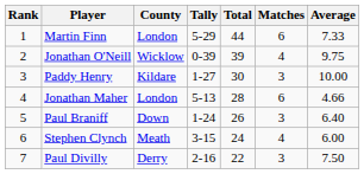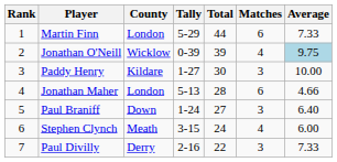Jonathan O'Neill | Average: no background -> lightblue background
Paul Braniff | Total: 26 -> 27
Paul Divilly | Average: 7.50 -> 7.33
